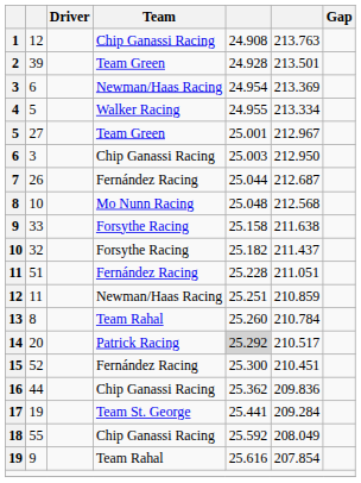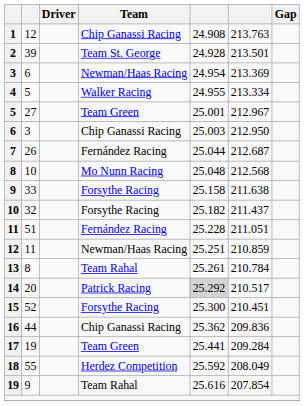2 | Team: Team Green -> Team St. George
13 | column 5: 25.260 -> 25.261
15 | Team: Fernández Racing -> Forsythe Racing
17 | Team: Team St. George -> Team Green
18 | Team: Chip Ganassi Racing -> Herdez Competition
